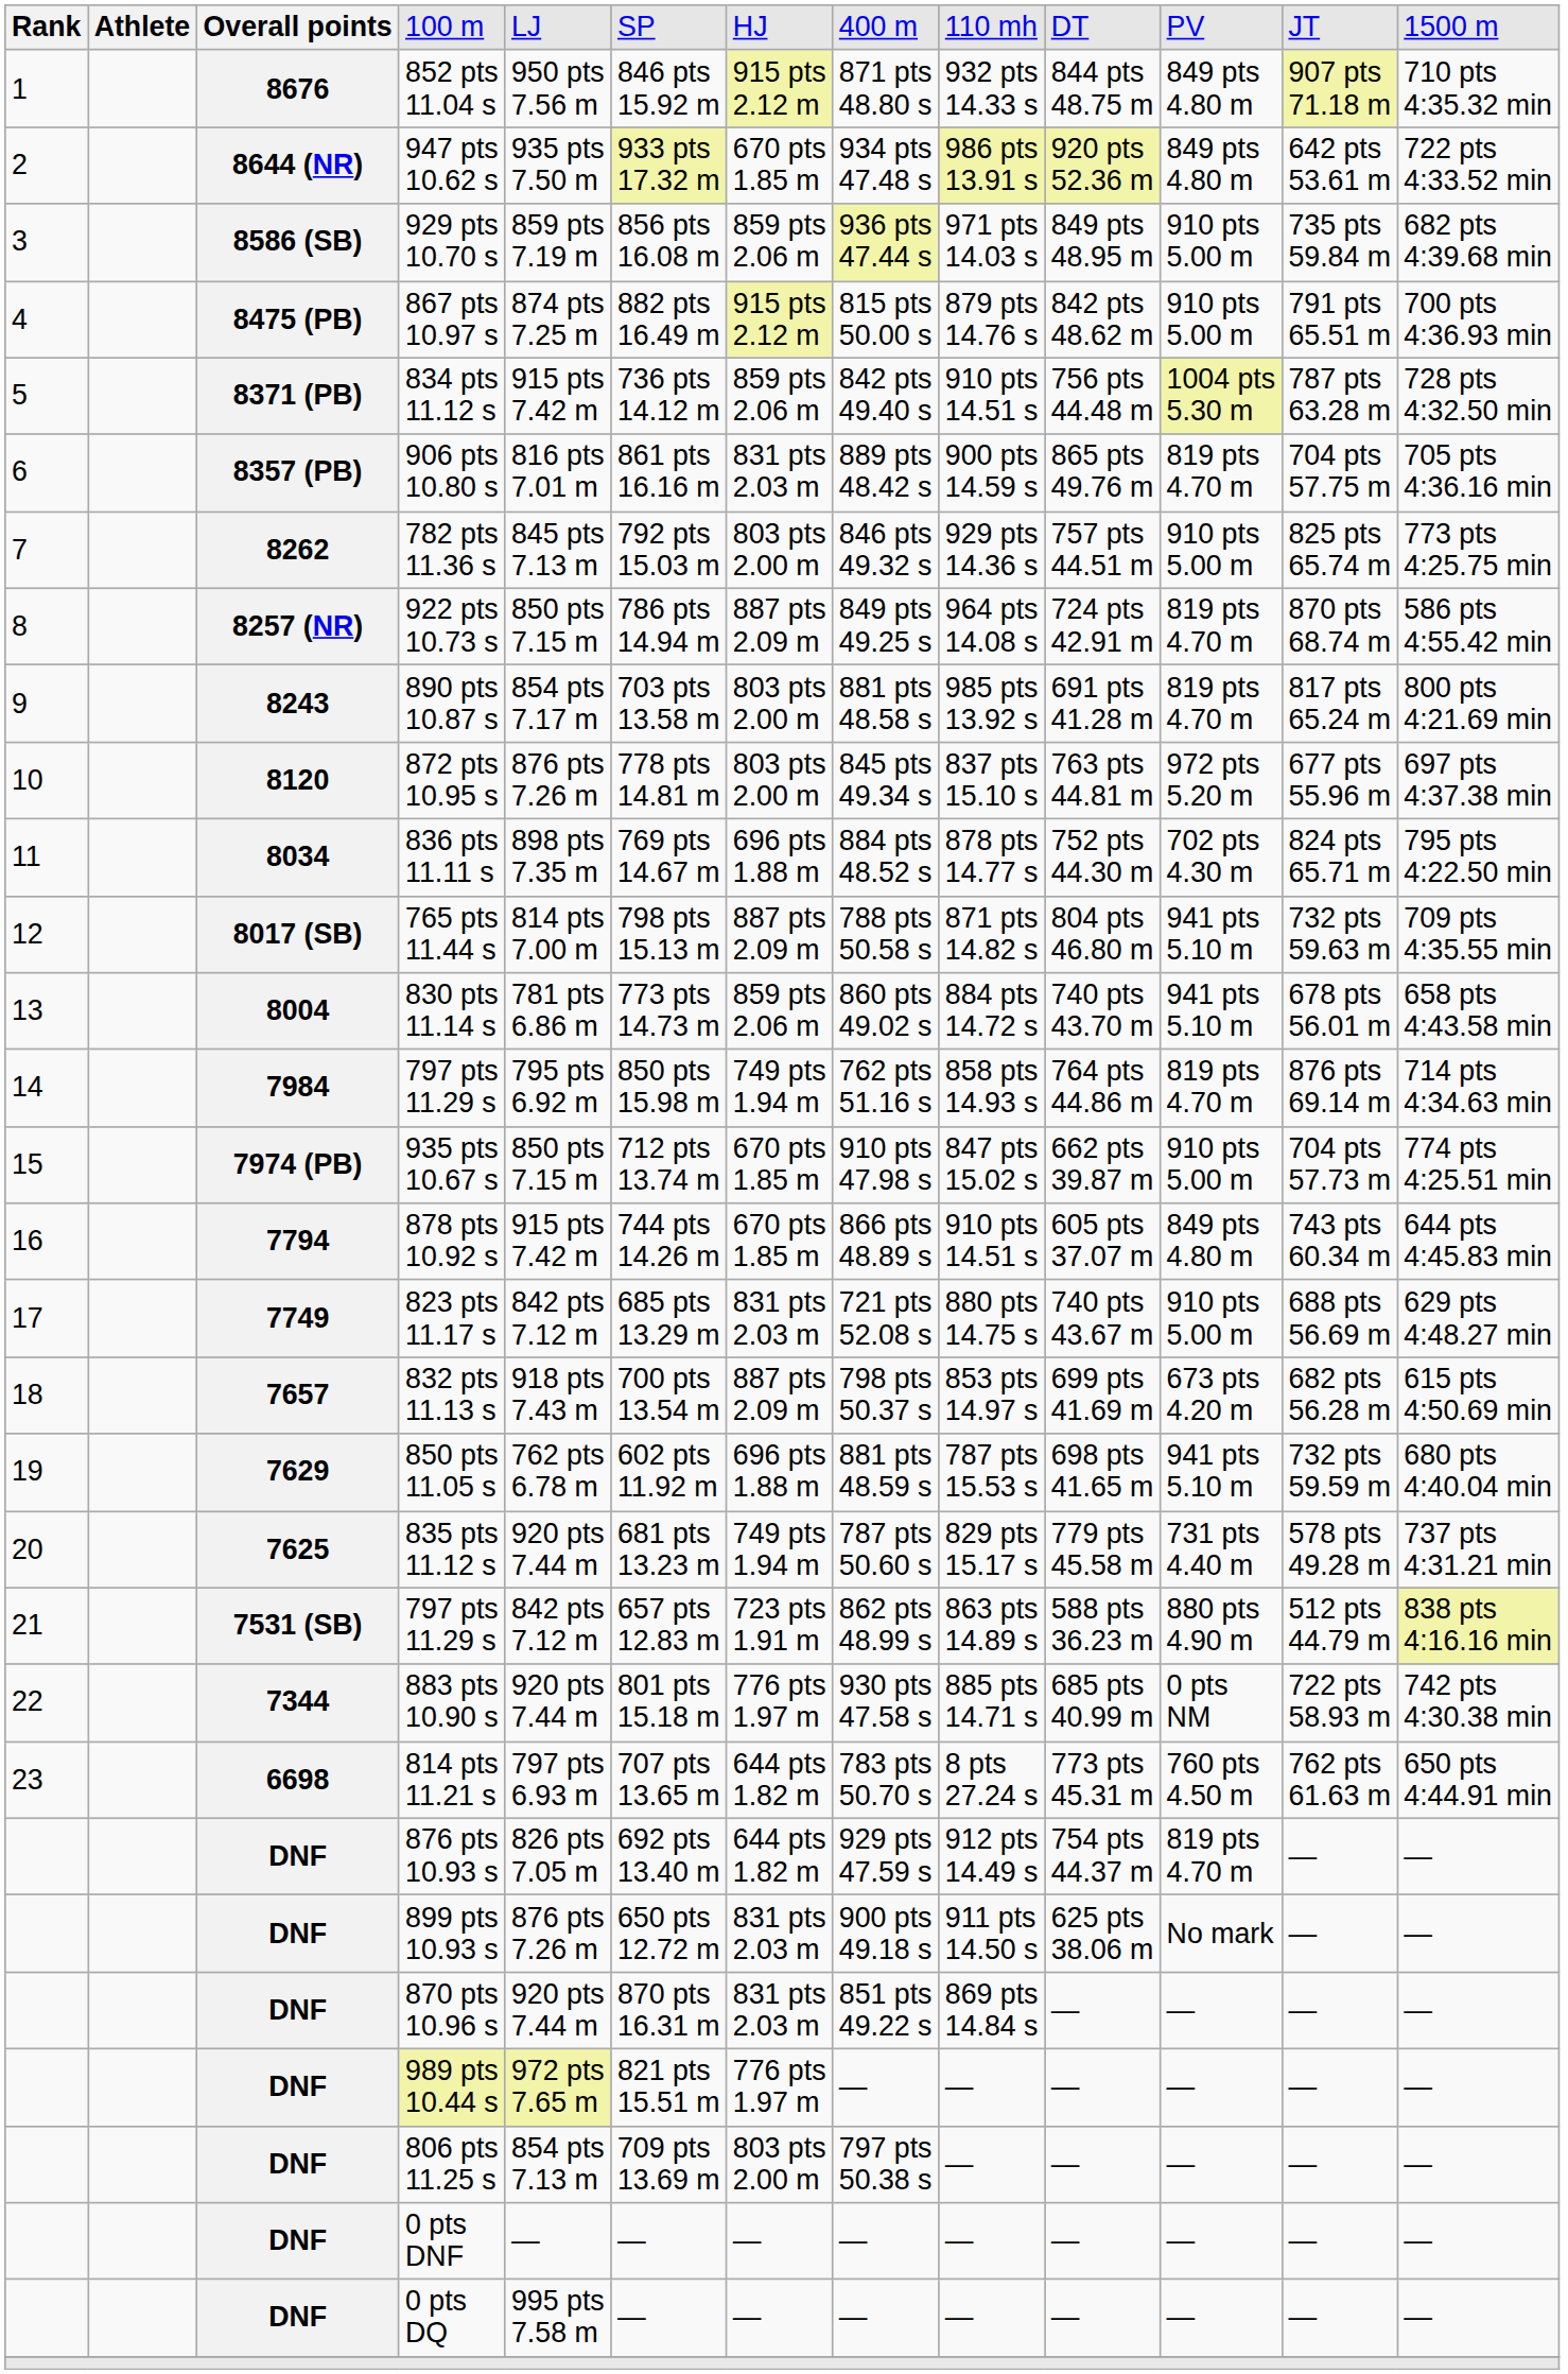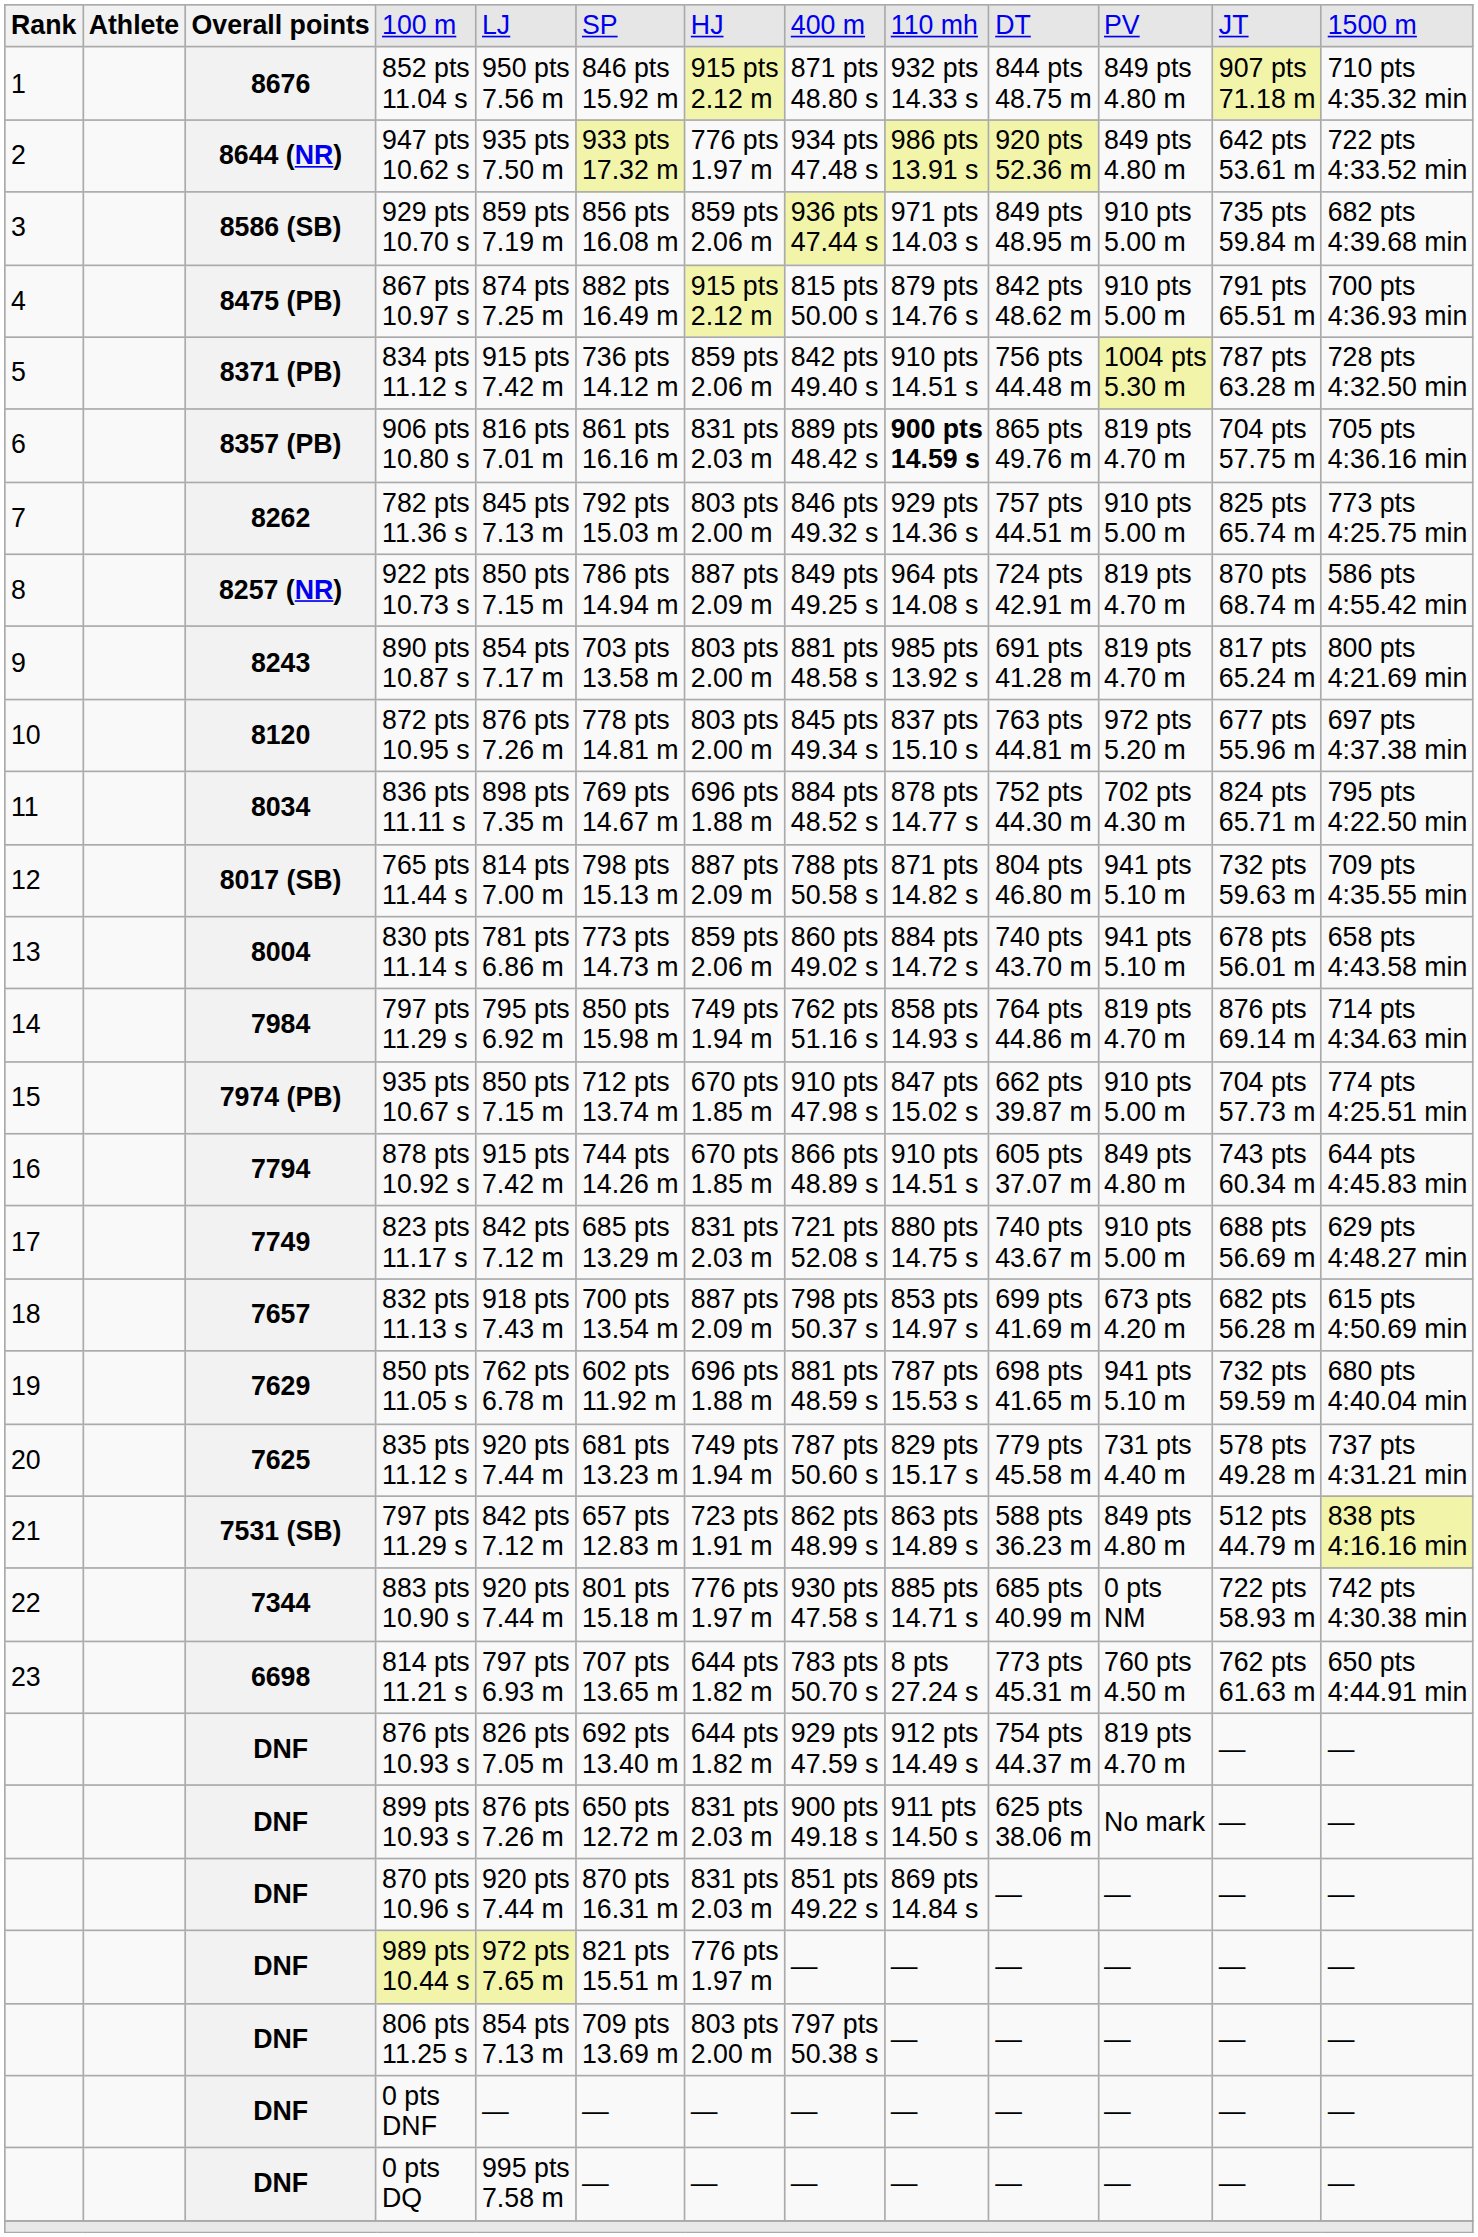947 pts 10.62 s | column 7: 670 pts 1.85 m -> 776 pts 1.97 m
906 pts 10.80 s | column 9: normal -> bold
7531 (SB) / 797 pts 11.29 s | column 11: 880 pts 4.90 m -> 849 pts 4.80 m
